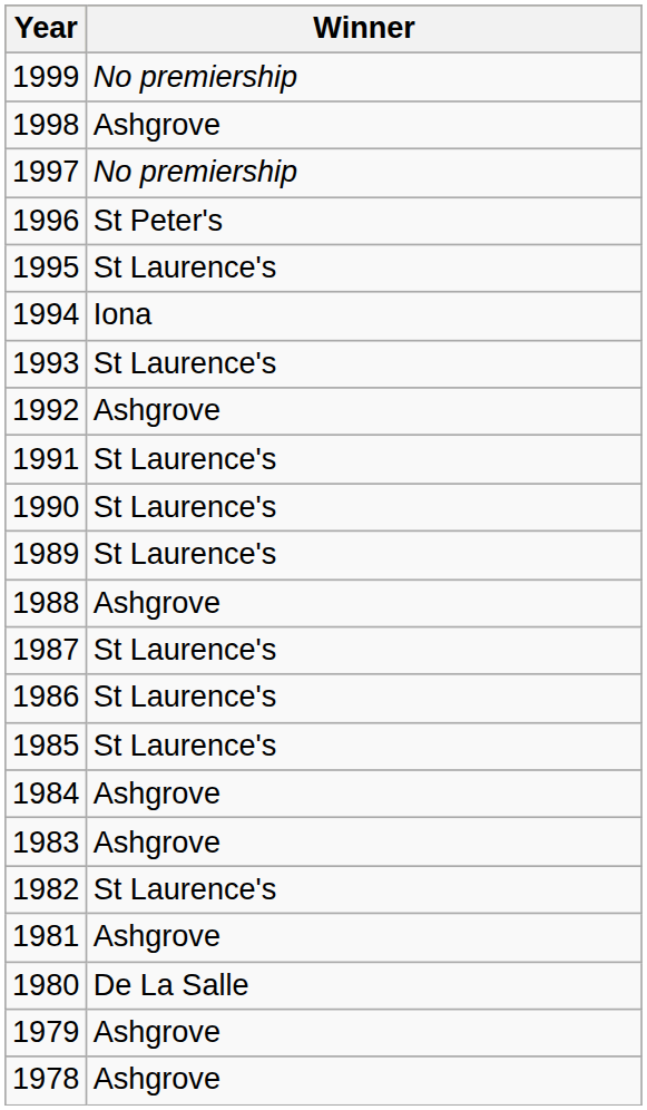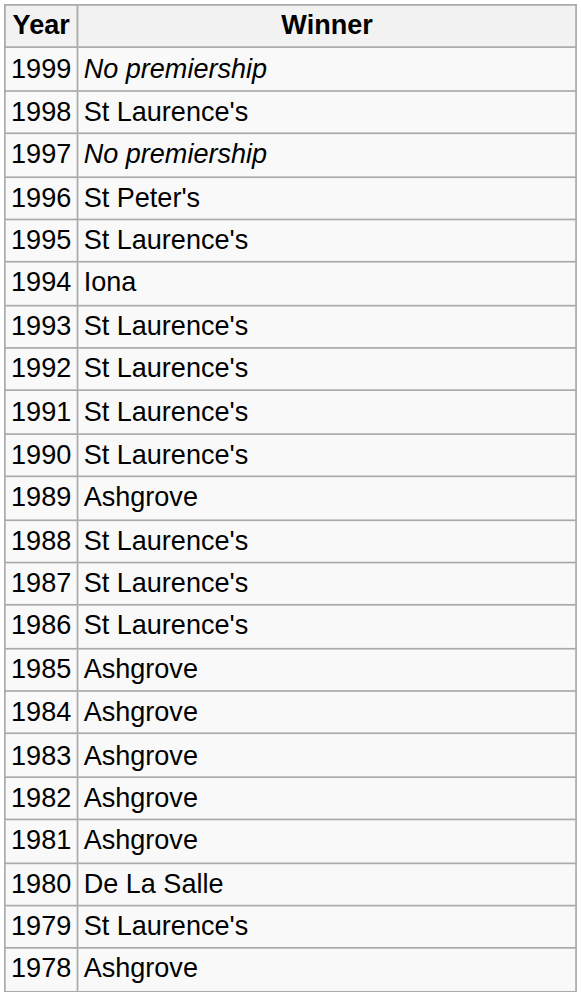1998 | Winner: Ashgrove -> St Laurence's
1992 | Winner: Ashgrove -> St Laurence's
1989 | Winner: St Laurence's -> Ashgrove
1988 | Winner: Ashgrove -> St Laurence's
1985 | Winner: St Laurence's -> Ashgrove
1982 | Winner: St Laurence's -> Ashgrove
1979 | Winner: Ashgrove -> St Laurence's
